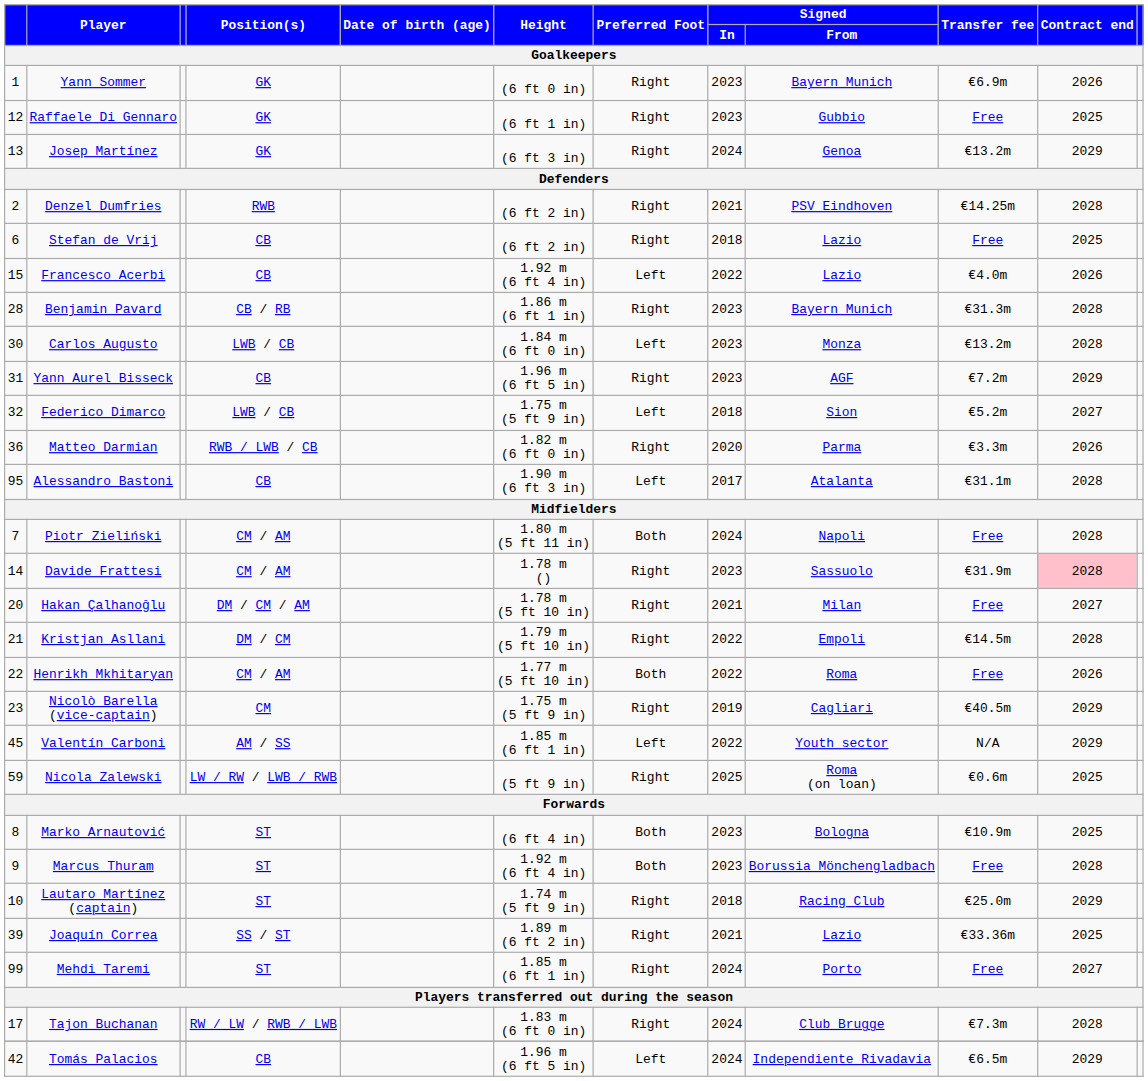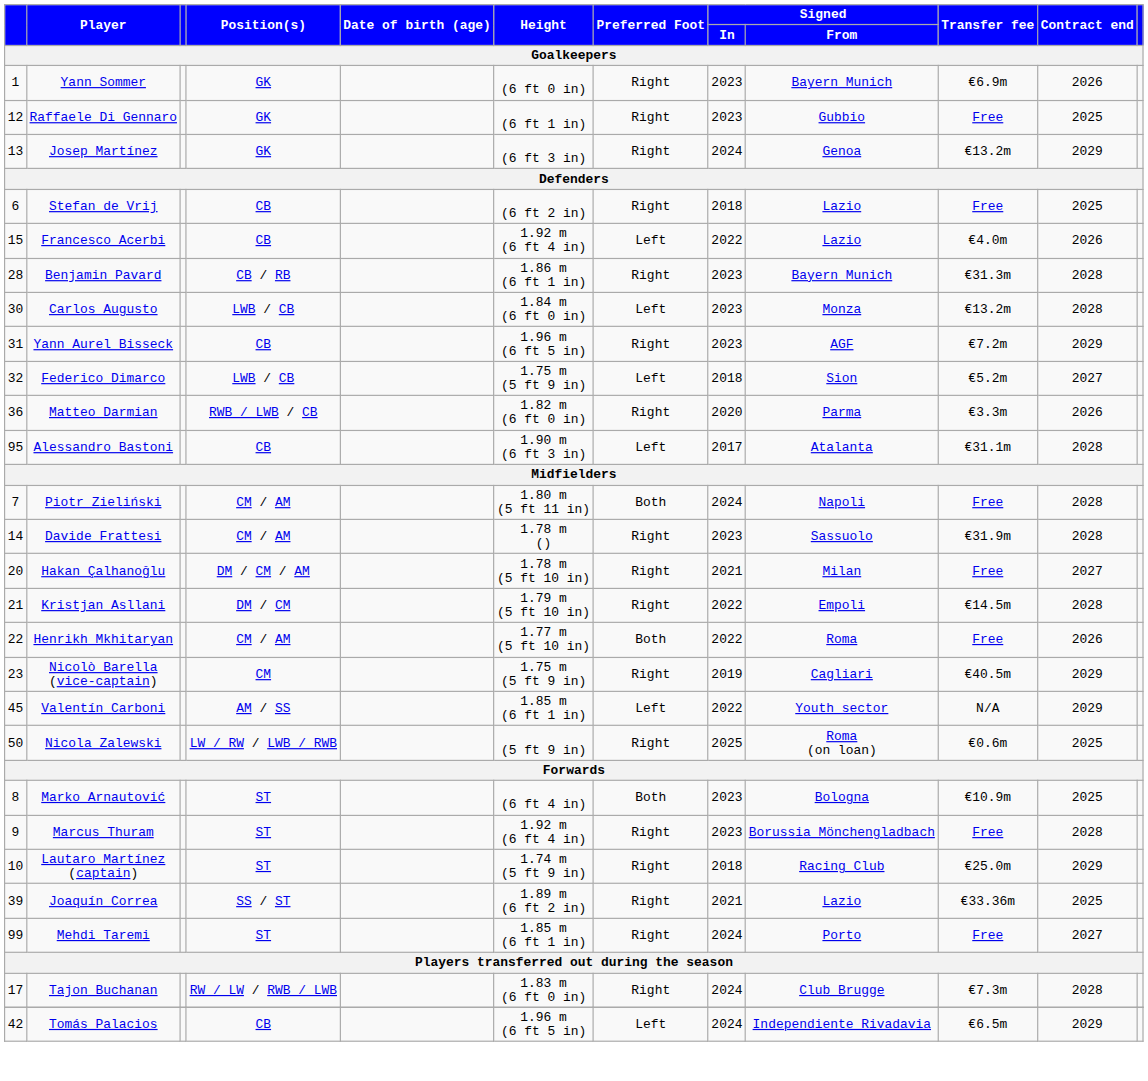- row: 2 | Denzel Dumfries | RWB | (6 ft 2 in) | Right | 2021 | PSV Eindhoven | €14.25m | 2028
Davide Frattesi | Contract end: pink background -> no background
Nicola Zalewski | column 1: 59 -> 50
Marcus Thuram | Preferred Foot: Both -> Right
